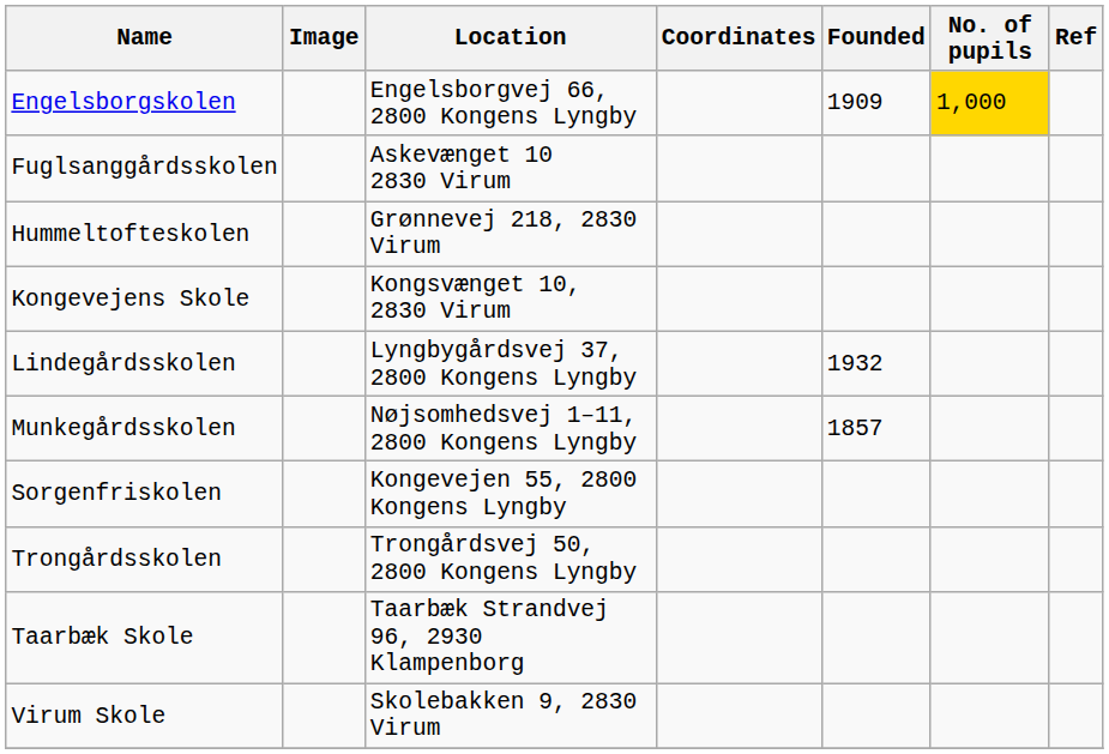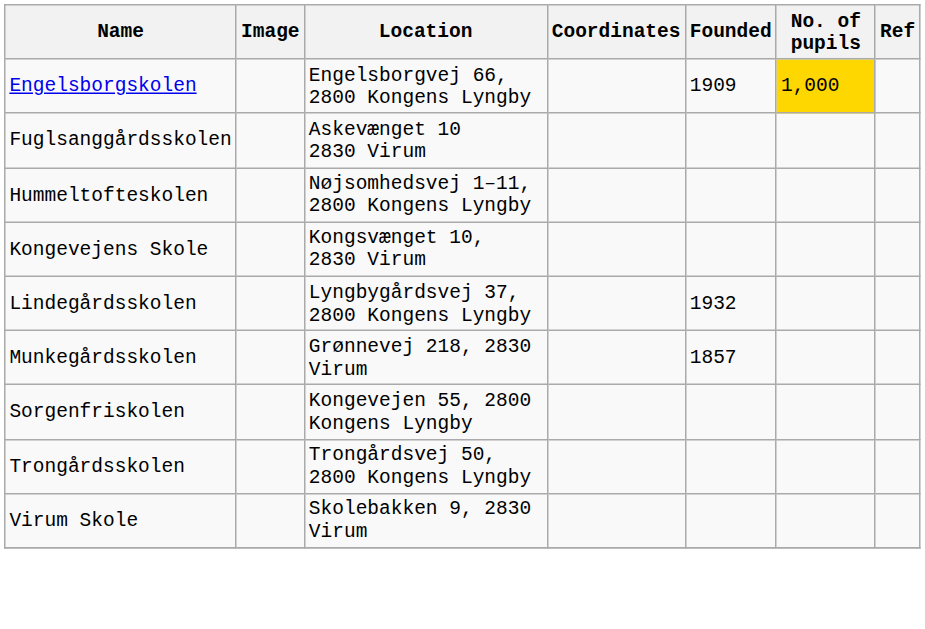Hummeltofteskolen | Location: Grønnevej 218, 2830 Virum -> Nøjsomhedsvej 1–11, 2800 Kongens Lyngby
Munkegårdsskolen | Location: Nøjsomhedsvej 1–11, 2800 Kongens Lyngby -> Grønnevej 218, 2830 Virum
- row: Taarbæk Skole | Taarbæk Strandvej 96, 2930 Klampenborg
